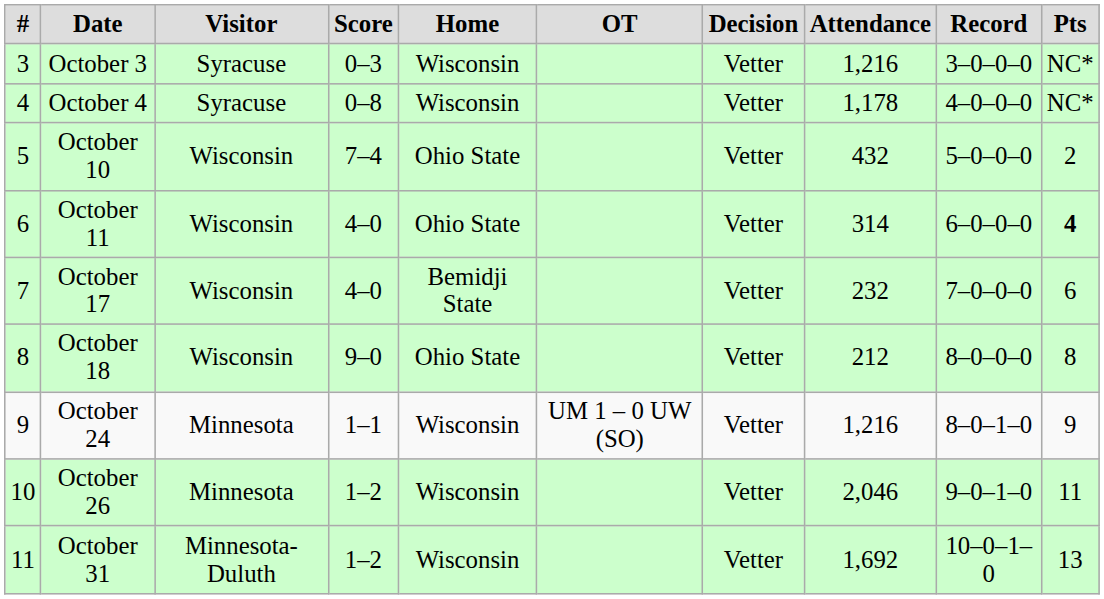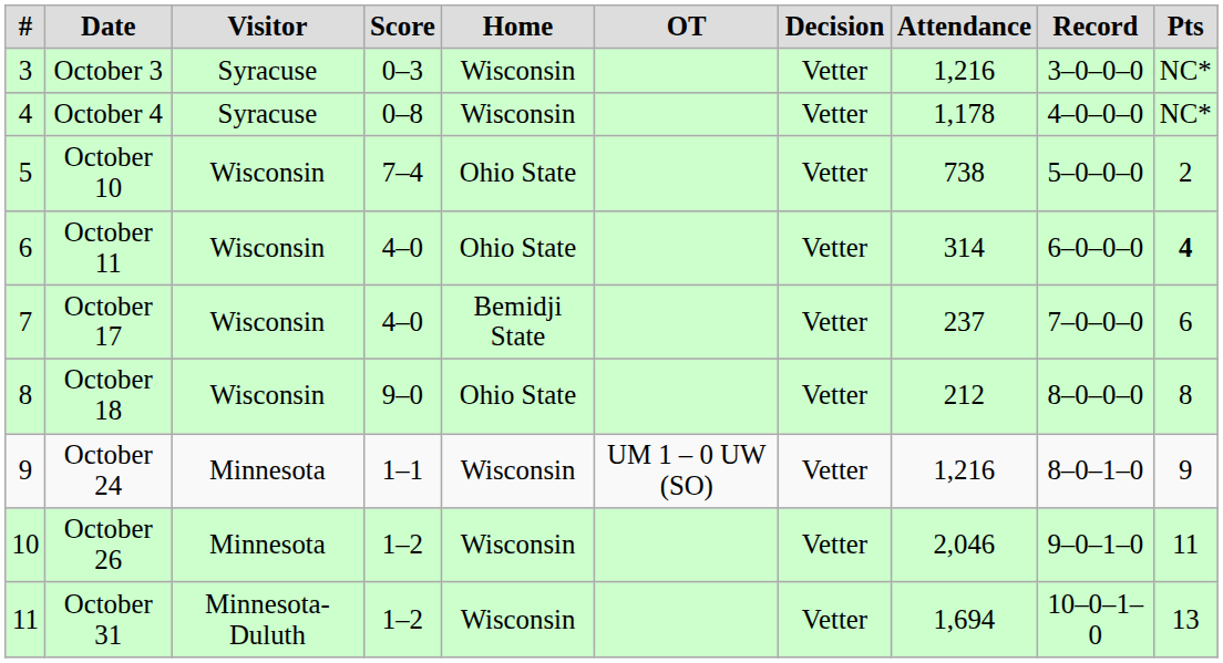October 10 | Attendance: 432 -> 738
October 17 | Attendance: 232 -> 237
October 31 | Attendance: 1,692 -> 1,694
